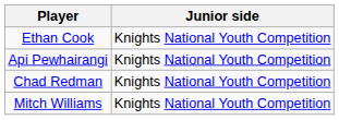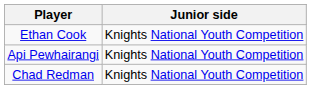- row: Mitch Williams | Knights National Youth Competition
